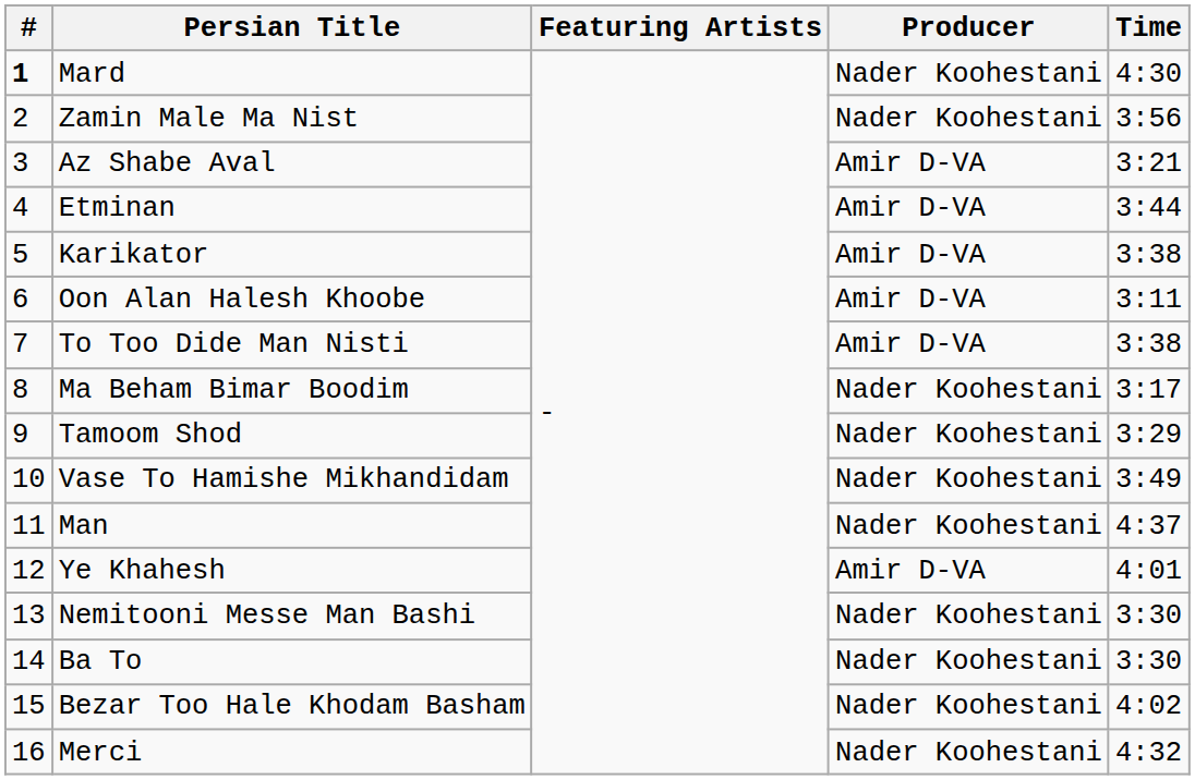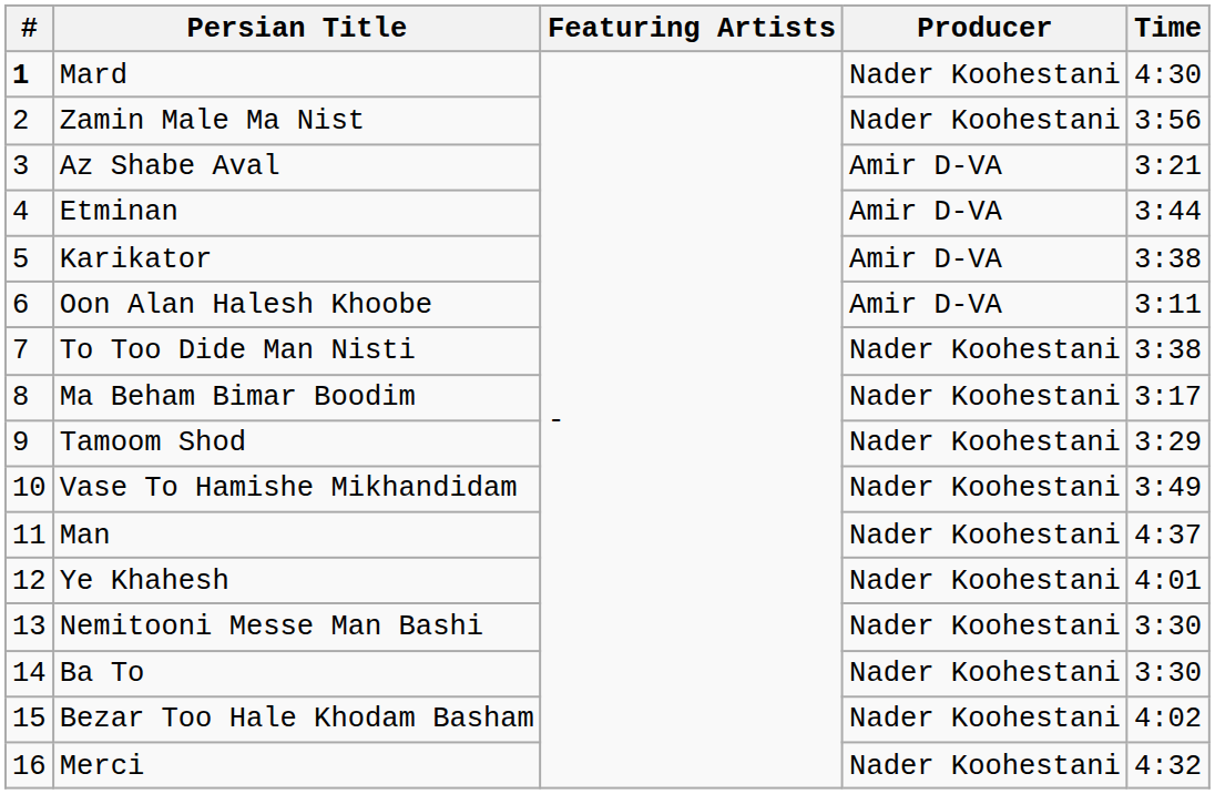To Too Dide Man Nisti | Producer: Amir D-VA -> Nader Koohestani
Ye Khahesh | Producer: Amir D-VA -> Nader Koohestani
